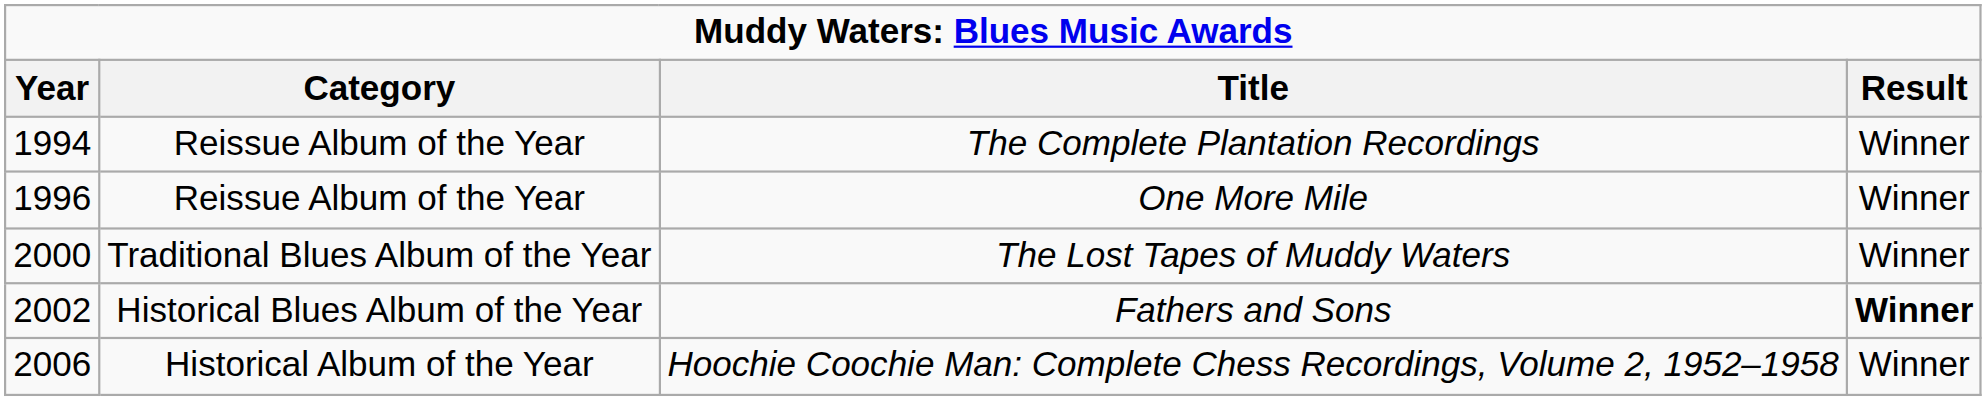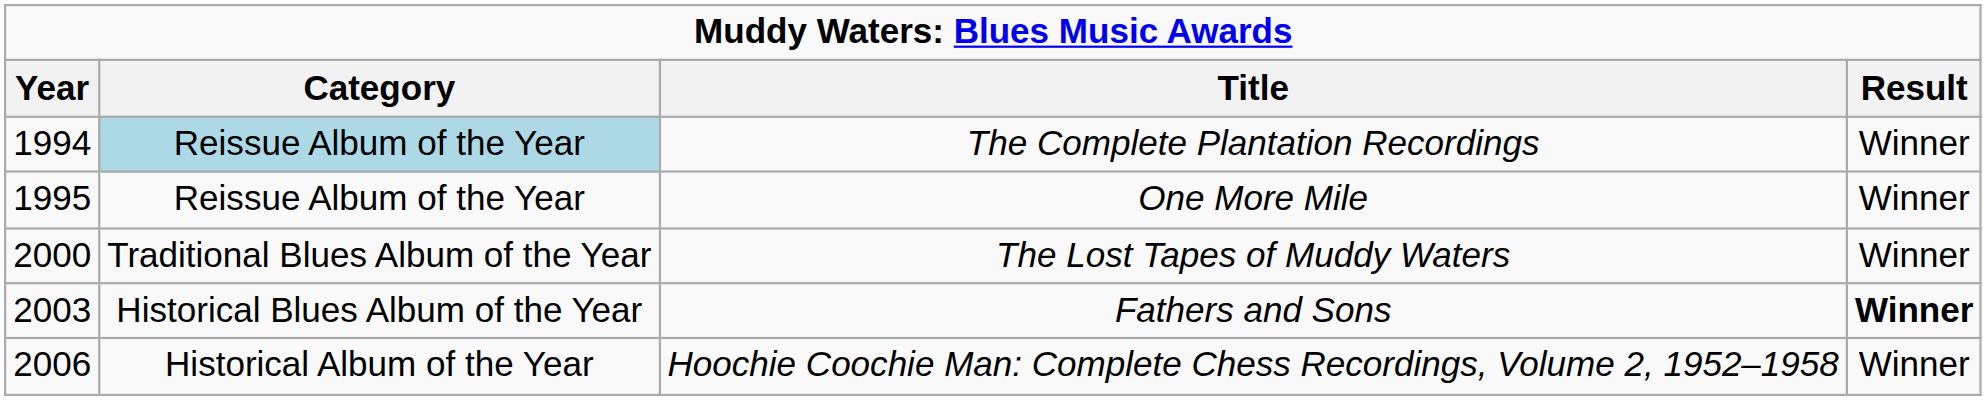The Complete Plantation Recordings | Category: no background -> lightblue background
One More Mile | Year: 1996 -> 1995
Fathers and Sons | Year: 2002 -> 2003
